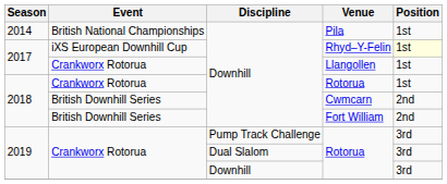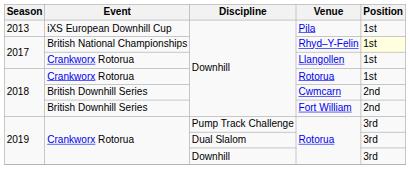Pila | Season: 2014 -> 2013
Pila | Event: British National Championships -> iXS European Downhill Cup
Rhyd–Y-Felin | Event: iXS European Downhill Cup -> British National Championships
